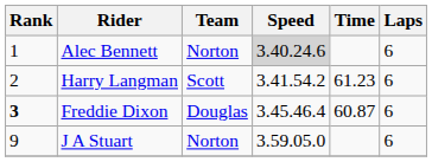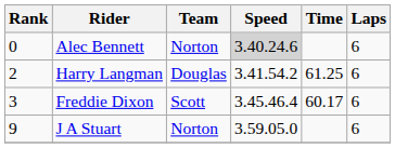Alec Bennett | Rank: 1 -> 0
Harry Langman | Team: Scott -> Douglas
Harry Langman | Time: 61.23 -> 61.25
Freddie Dixon | Rank: bold -> normal
Freddie Dixon | Team: Douglas -> Scott
Freddie Dixon | Time: 60.87 -> 60.17
